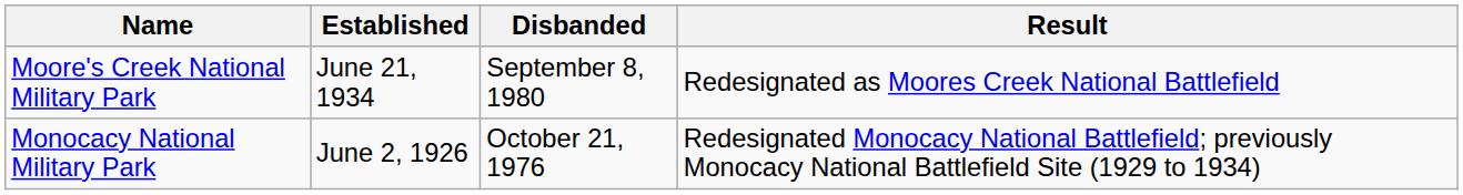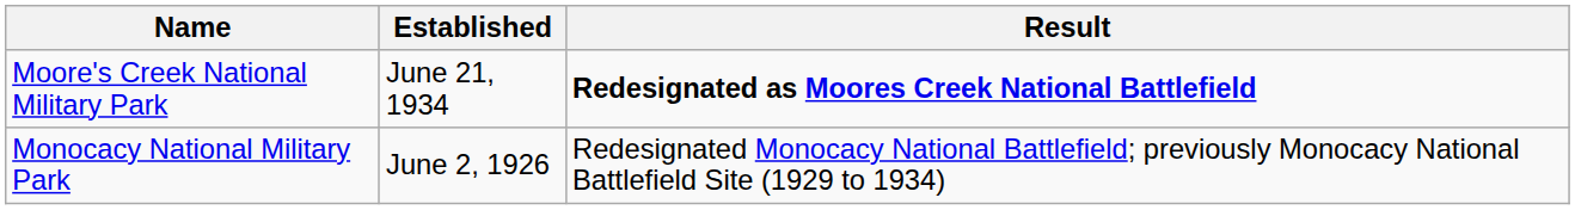- column: Disbanded | September 8, 1980 | October 21, 1976
Moore's Creek National Military Park | Result: normal -> bold
